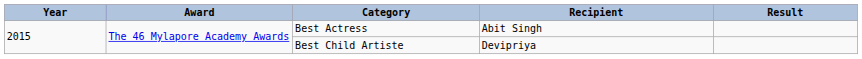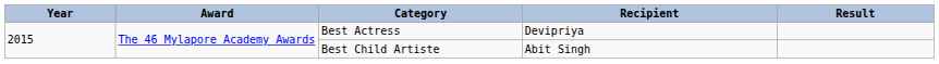Best Actress | Recipient: Abit Singh -> Devipriya
Best Child Artiste | Recipient: Devipriya -> Abit Singh
